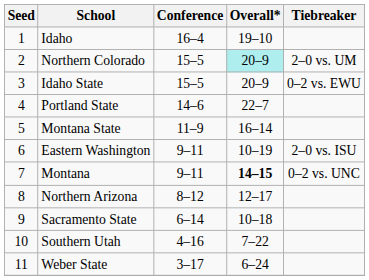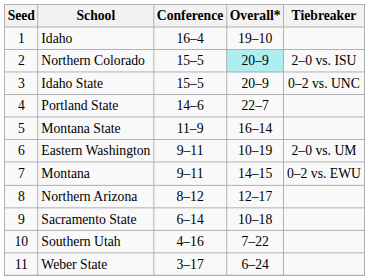Northern Colorado | Tiebreaker: 2–0 vs. UM -> 2–0 vs. ISU
Idaho State | Tiebreaker: 0–2 vs. EWU -> 0–2 vs. UNC
Eastern Washington | Tiebreaker: 2–0 vs. ISU -> 2–0 vs. UM
Montana | Overall*: bold -> normal
Montana | Tiebreaker: 0–2 vs. UNC -> 0–2 vs. EWU
